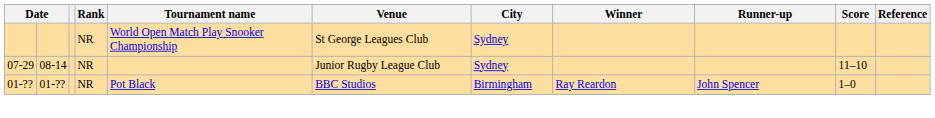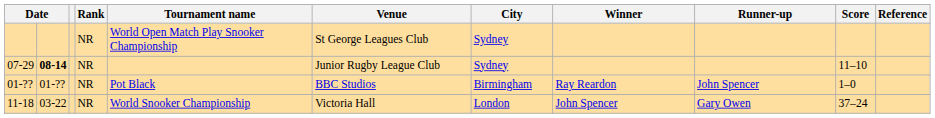07-29 | column 2: normal -> bold
+ row: 11-18 | 03-22 | NR | World Snooker Championship | Victoria Hall | London | John Spencer | Gary Owen | 37–24
